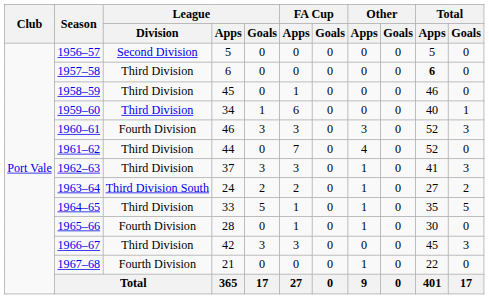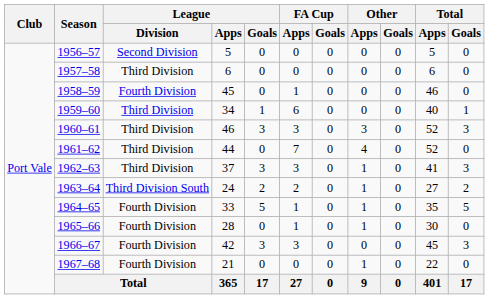1957–58 | Total / Apps: bold -> normal
1958–59 | League / Division: Third Division -> Fourth Division
1960–61 | League / Division: Fourth Division -> Third Division
1964–65 | League / Division: Third Division -> Fourth Division
1966–67 | League / Division: Third Division -> Fourth Division
